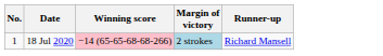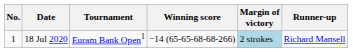+ column: Tournament | Euram Bank Open1
18 Jul 2020 | Winning score: pink background -> no background
